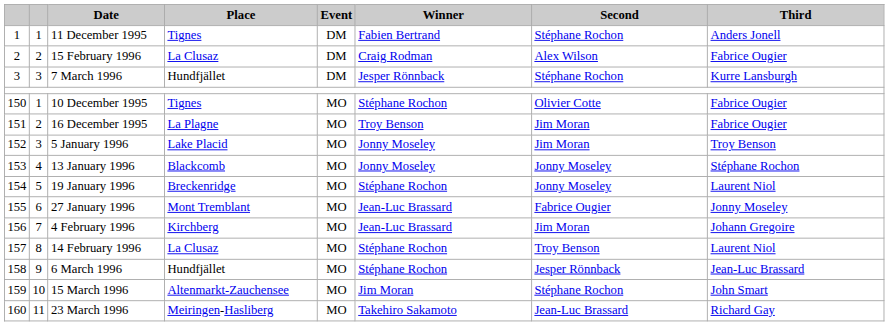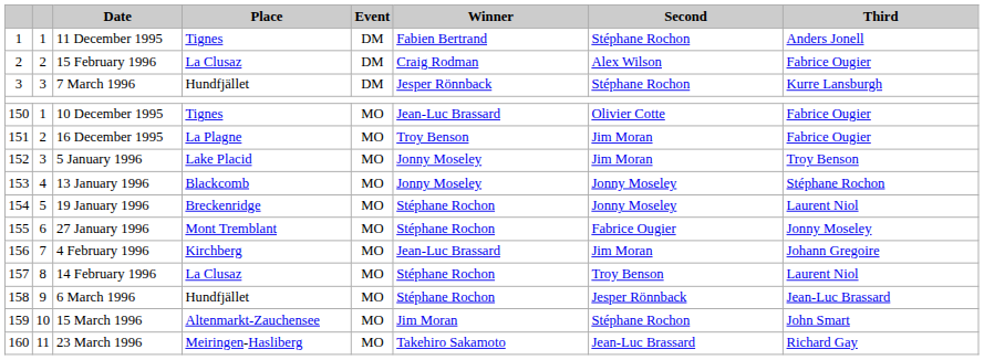10 December 1995 | Winner: Stéphane Rochon -> Jean-Luc Brassard
27 January 1996 | Winner: Jean-Luc Brassard -> Stéphane Rochon
